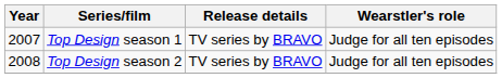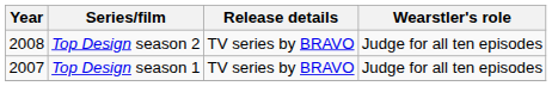rows swapped: Top Design season 1 <-> Top Design season 2
